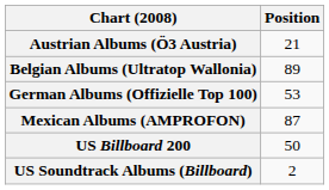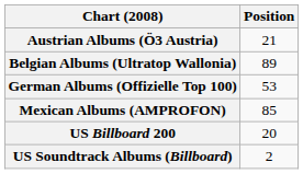Mexican Albums (AMPROFON) | Position: 87 -> 85
US Billboard 200 | Position: 50 -> 20
